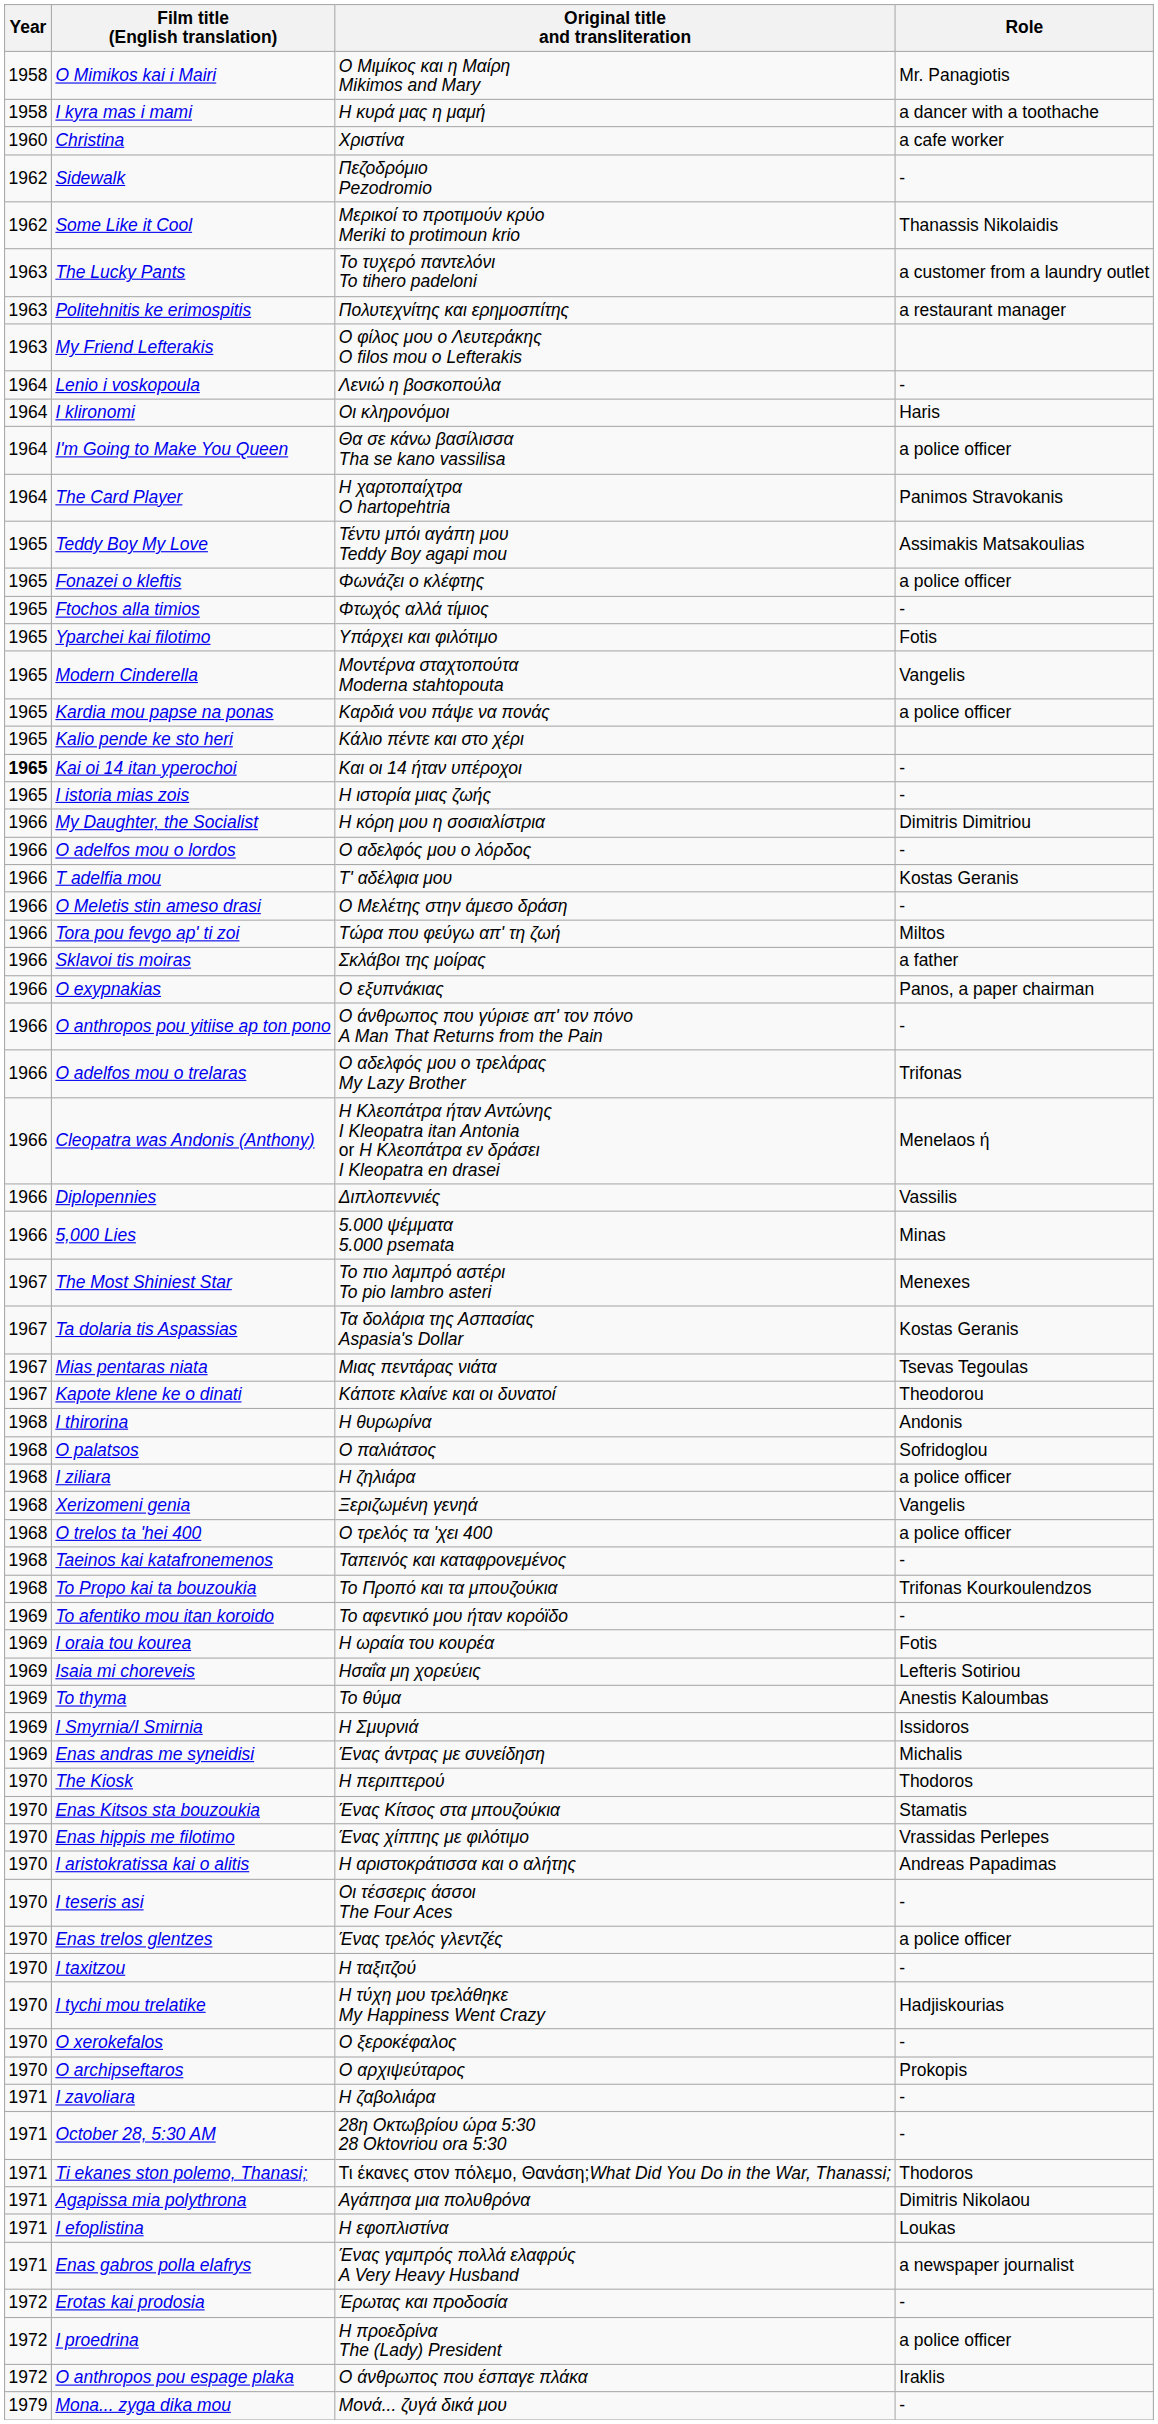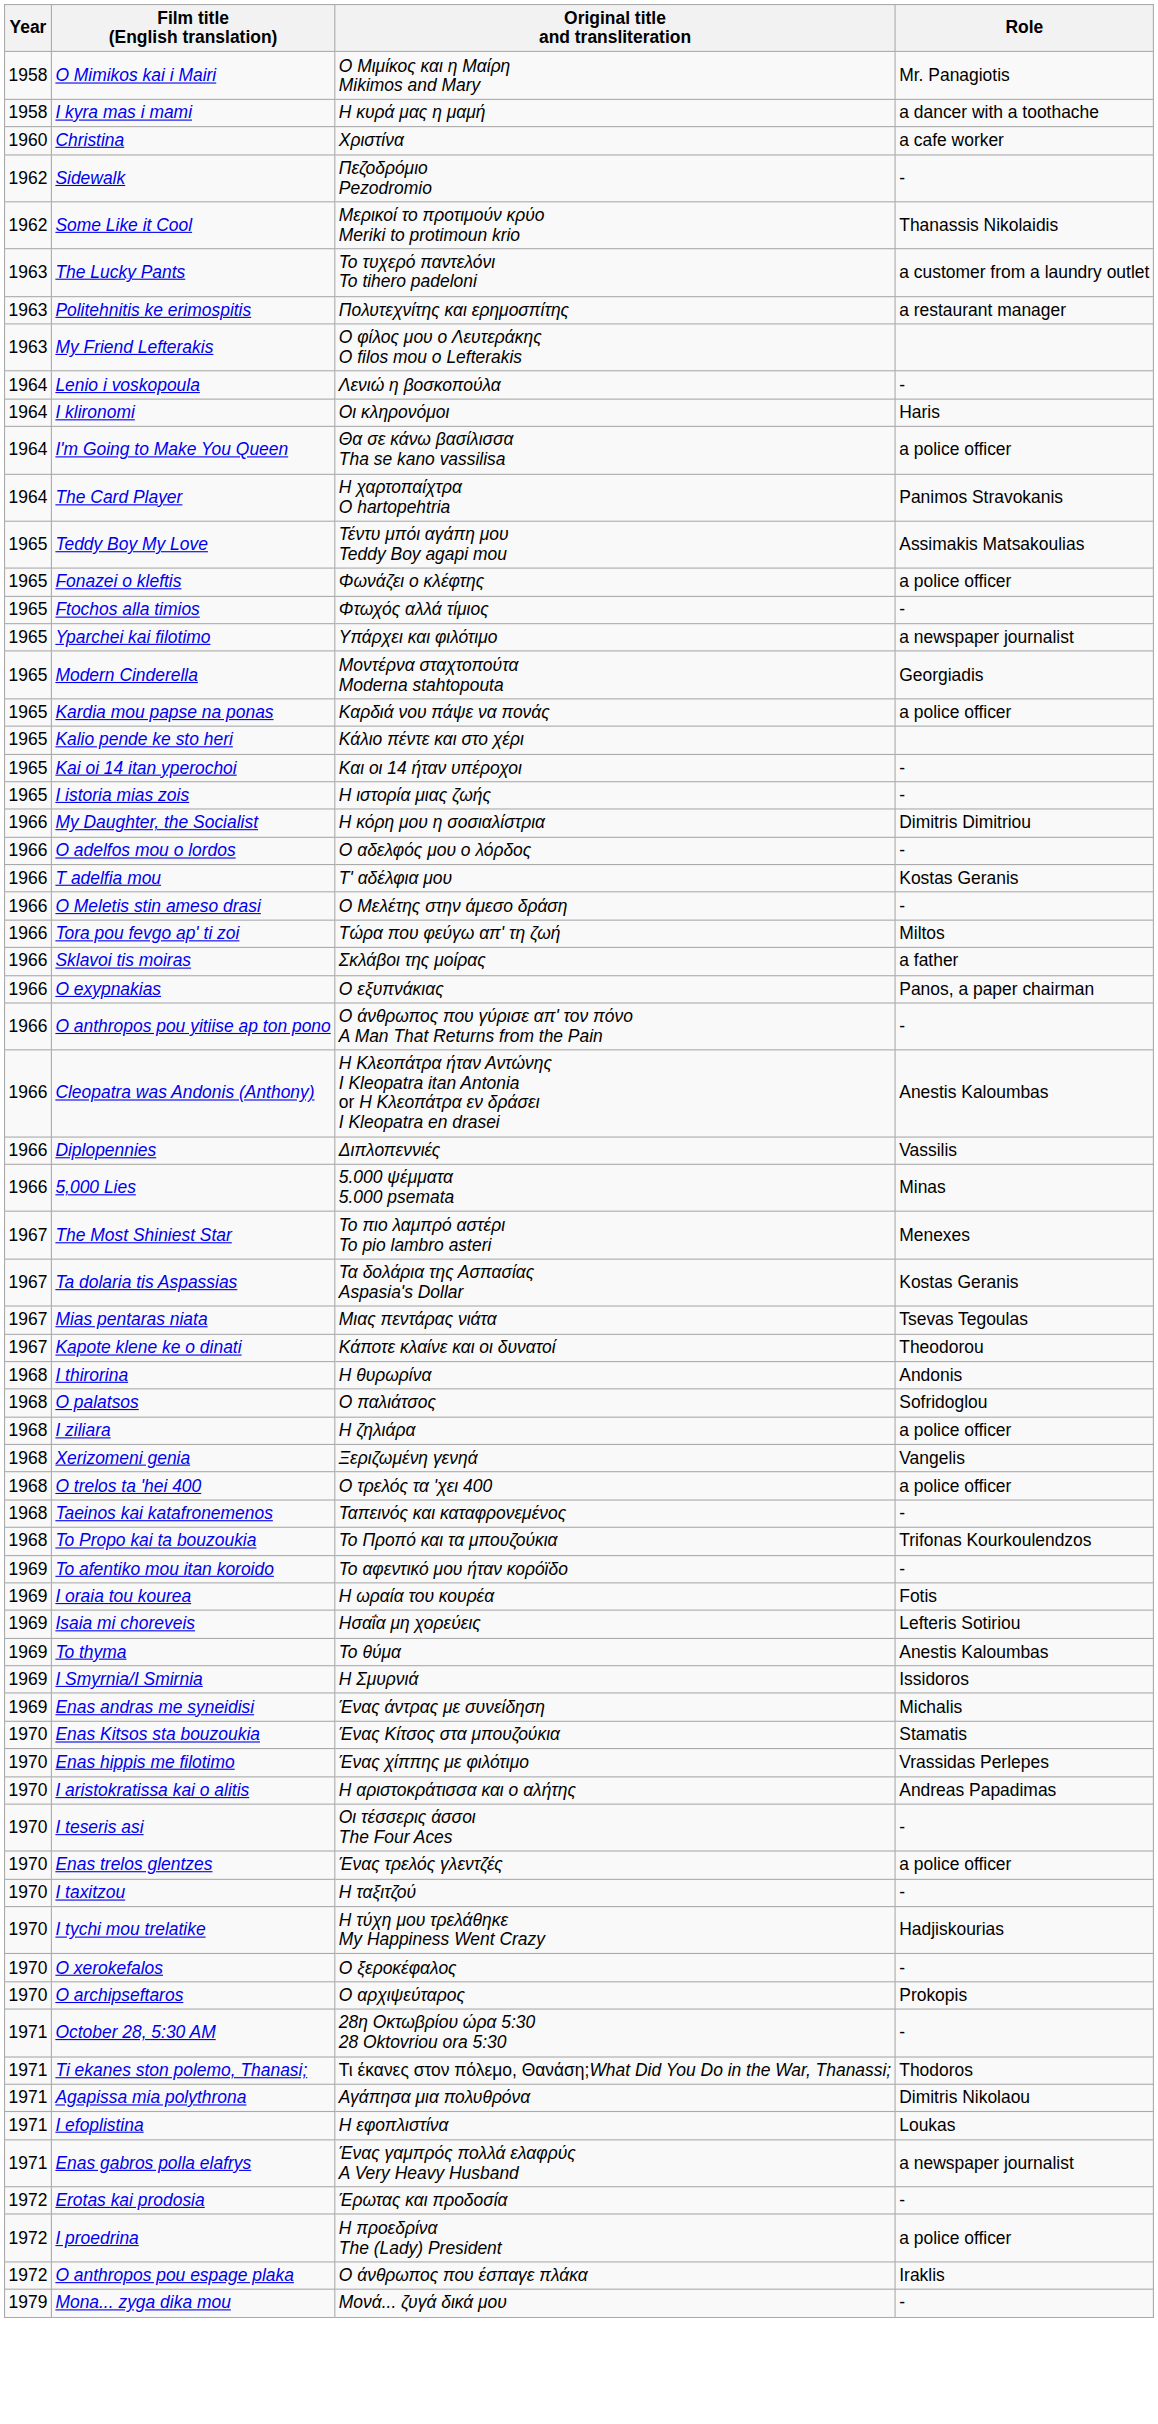Yparchei kai filotimo | Role: Fotis -> a newspaper journalist
Modern Cinderella | Role: Vangelis -> Georgiadis
Kai oi 14 itan yperochoi | Year: bold -> normal
- row: 1966 | O adelfos mou o trelaras | Ο αδελφός μου ο τρελάρας My Lazy Brother | Trifonas
Cleopatra was Andonis (Anthony) | Role: Menelaos ή -> Anestis Kaloumbas
- row: 1970 | The Kiosk | Η περιπτερού | Thodoros
- row: 1971 | I zavoliara | Η ζαβολιάρα | -
